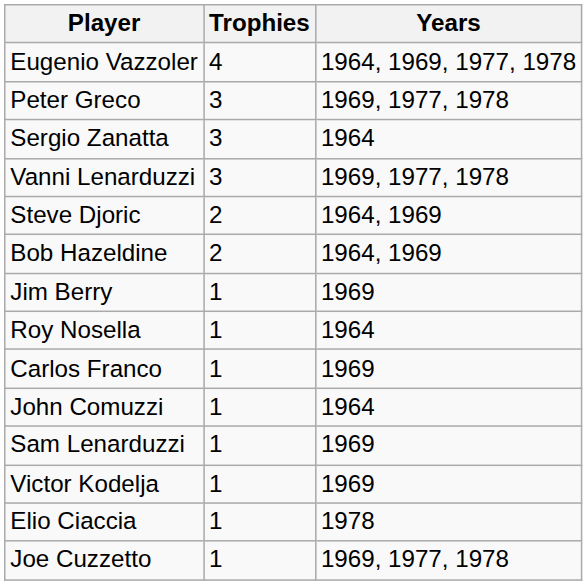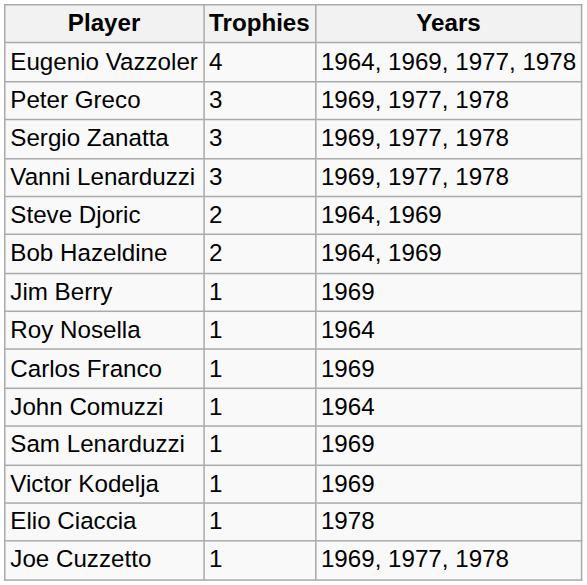Sergio Zanatta | Years: 1964 -> 1969, 1977, 1978
